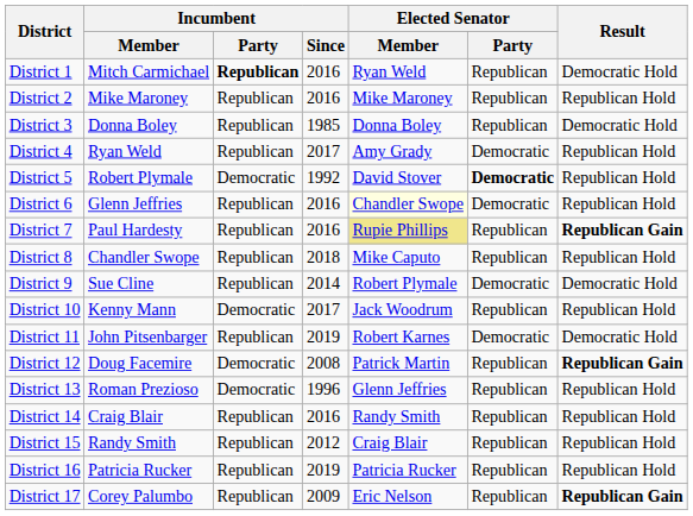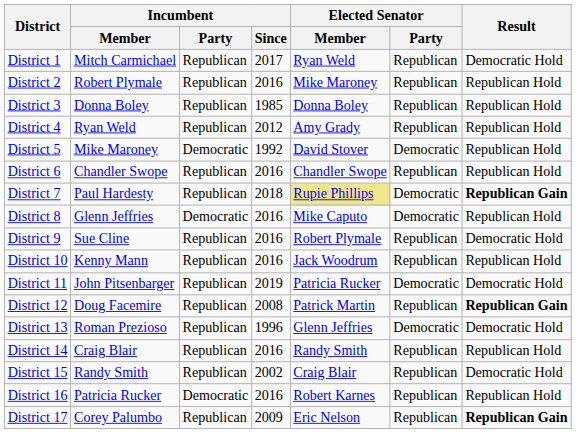District 1 | Incumbent / Party: bold -> normal
District 1 | Incumbent / Since: 2016 -> 2017
District 2 | Incumbent / Member: Mike Maroney -> Robert Plymale
District 3 | Result: Democratic Hold -> Republican Hold
District 4 | Incumbent / Since: 2017 -> 2012
District 4 | Elected Senator / Party: Democratic -> Republican
District 5 | Incumbent / Member: Robert Plymale -> Mike Maroney
District 5 | Elected Senator / Party: bold -> normal
District 6 | Incumbent / Member: Glenn Jeffries -> Chandler Swope
District 6 | Elected Senator / Member: lightyellow background -> no background
District 6 | Elected Senator / Party: Democratic -> Republican
District 7 | Incumbent / Since: 2016 -> 2018
District 7 | Elected Senator / Party: Republican -> Democratic
District 8 | Incumbent / Member: Chandler Swope -> Glenn Jeffries
District 8 | Incumbent / Party: Republican -> Democratic
District 8 | Incumbent / Since: 2018 -> 2016
District 8 | Elected Senator / Party: Republican -> Democratic
District 9 | Incumbent / Since: 2014 -> 2016
District 9 | Elected Senator / Party: Democratic -> Republican
District 10 | Incumbent / Party: Democratic -> Republican
District 10 | Incumbent / Since: 2017 -> 2016
District 11 | Elected Senator / Member: Robert Karnes -> Patricia Rucker
District 12 | Incumbent / Party: Democratic -> Republican
District 13 | Incumbent / Party: Democratic -> Republican
District 13 | Elected Senator / Party: Republican -> Democratic
District 13 | Result: Republican Hold -> Democratic Hold
District 15 | Incumbent / Since: 2012 -> 2002
District 15 | Result: Republican Hold -> Democratic Hold
District 16 | Incumbent / Party: Republican -> Democratic
District 16 | Incumbent / Since: 2019 -> 2016
District 16 | Elected Senator / Member: Patricia Rucker -> Robert Karnes
